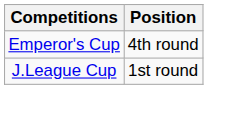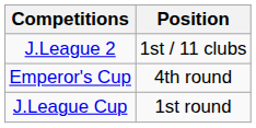+ row: J.League 2 | 1st / 11 clubs
